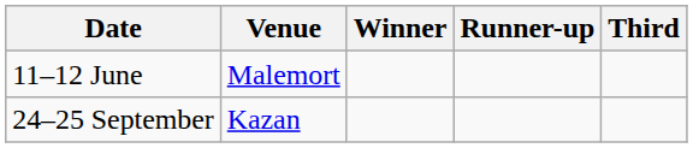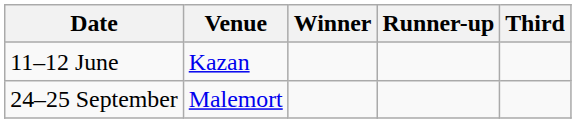11–12 June | Venue: Malemort -> Kazan
24–25 September | Venue: Kazan -> Malemort
